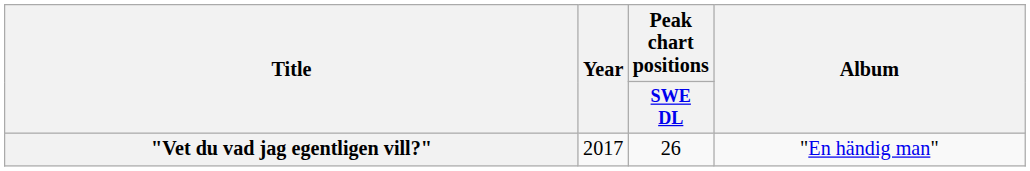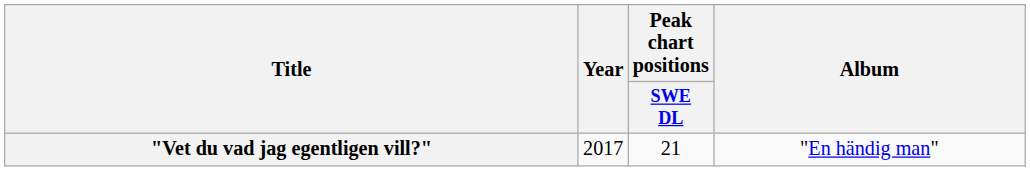"Vet du vad jag egentligen vill?" | Peak chart positions / SWE DL: 26 -> 21
